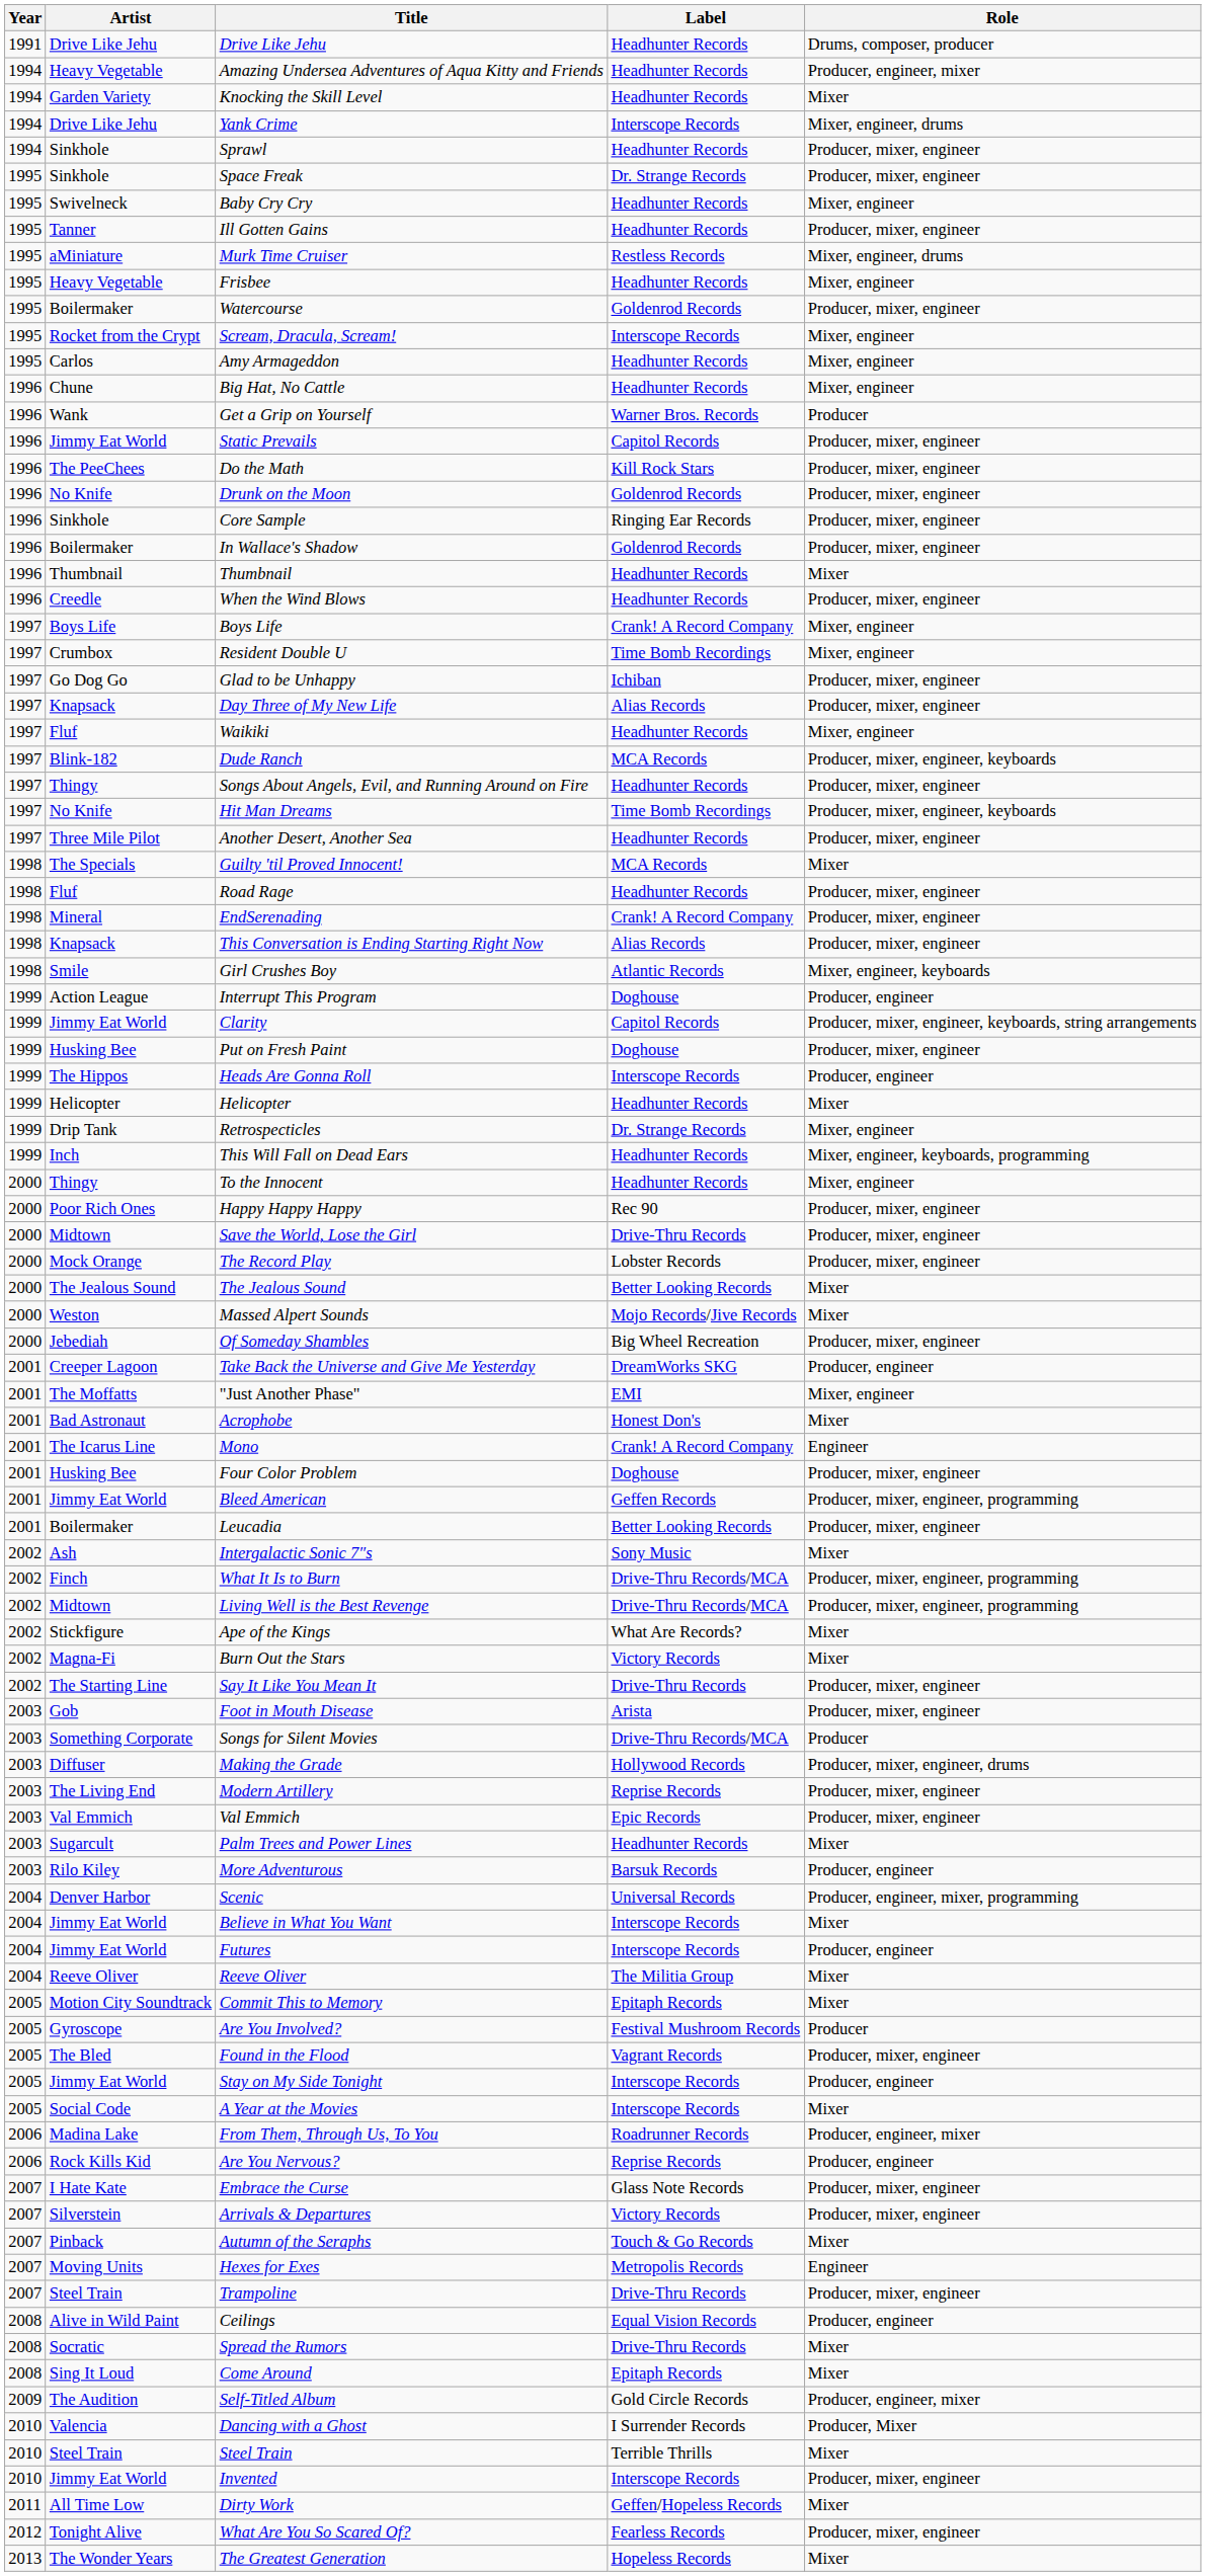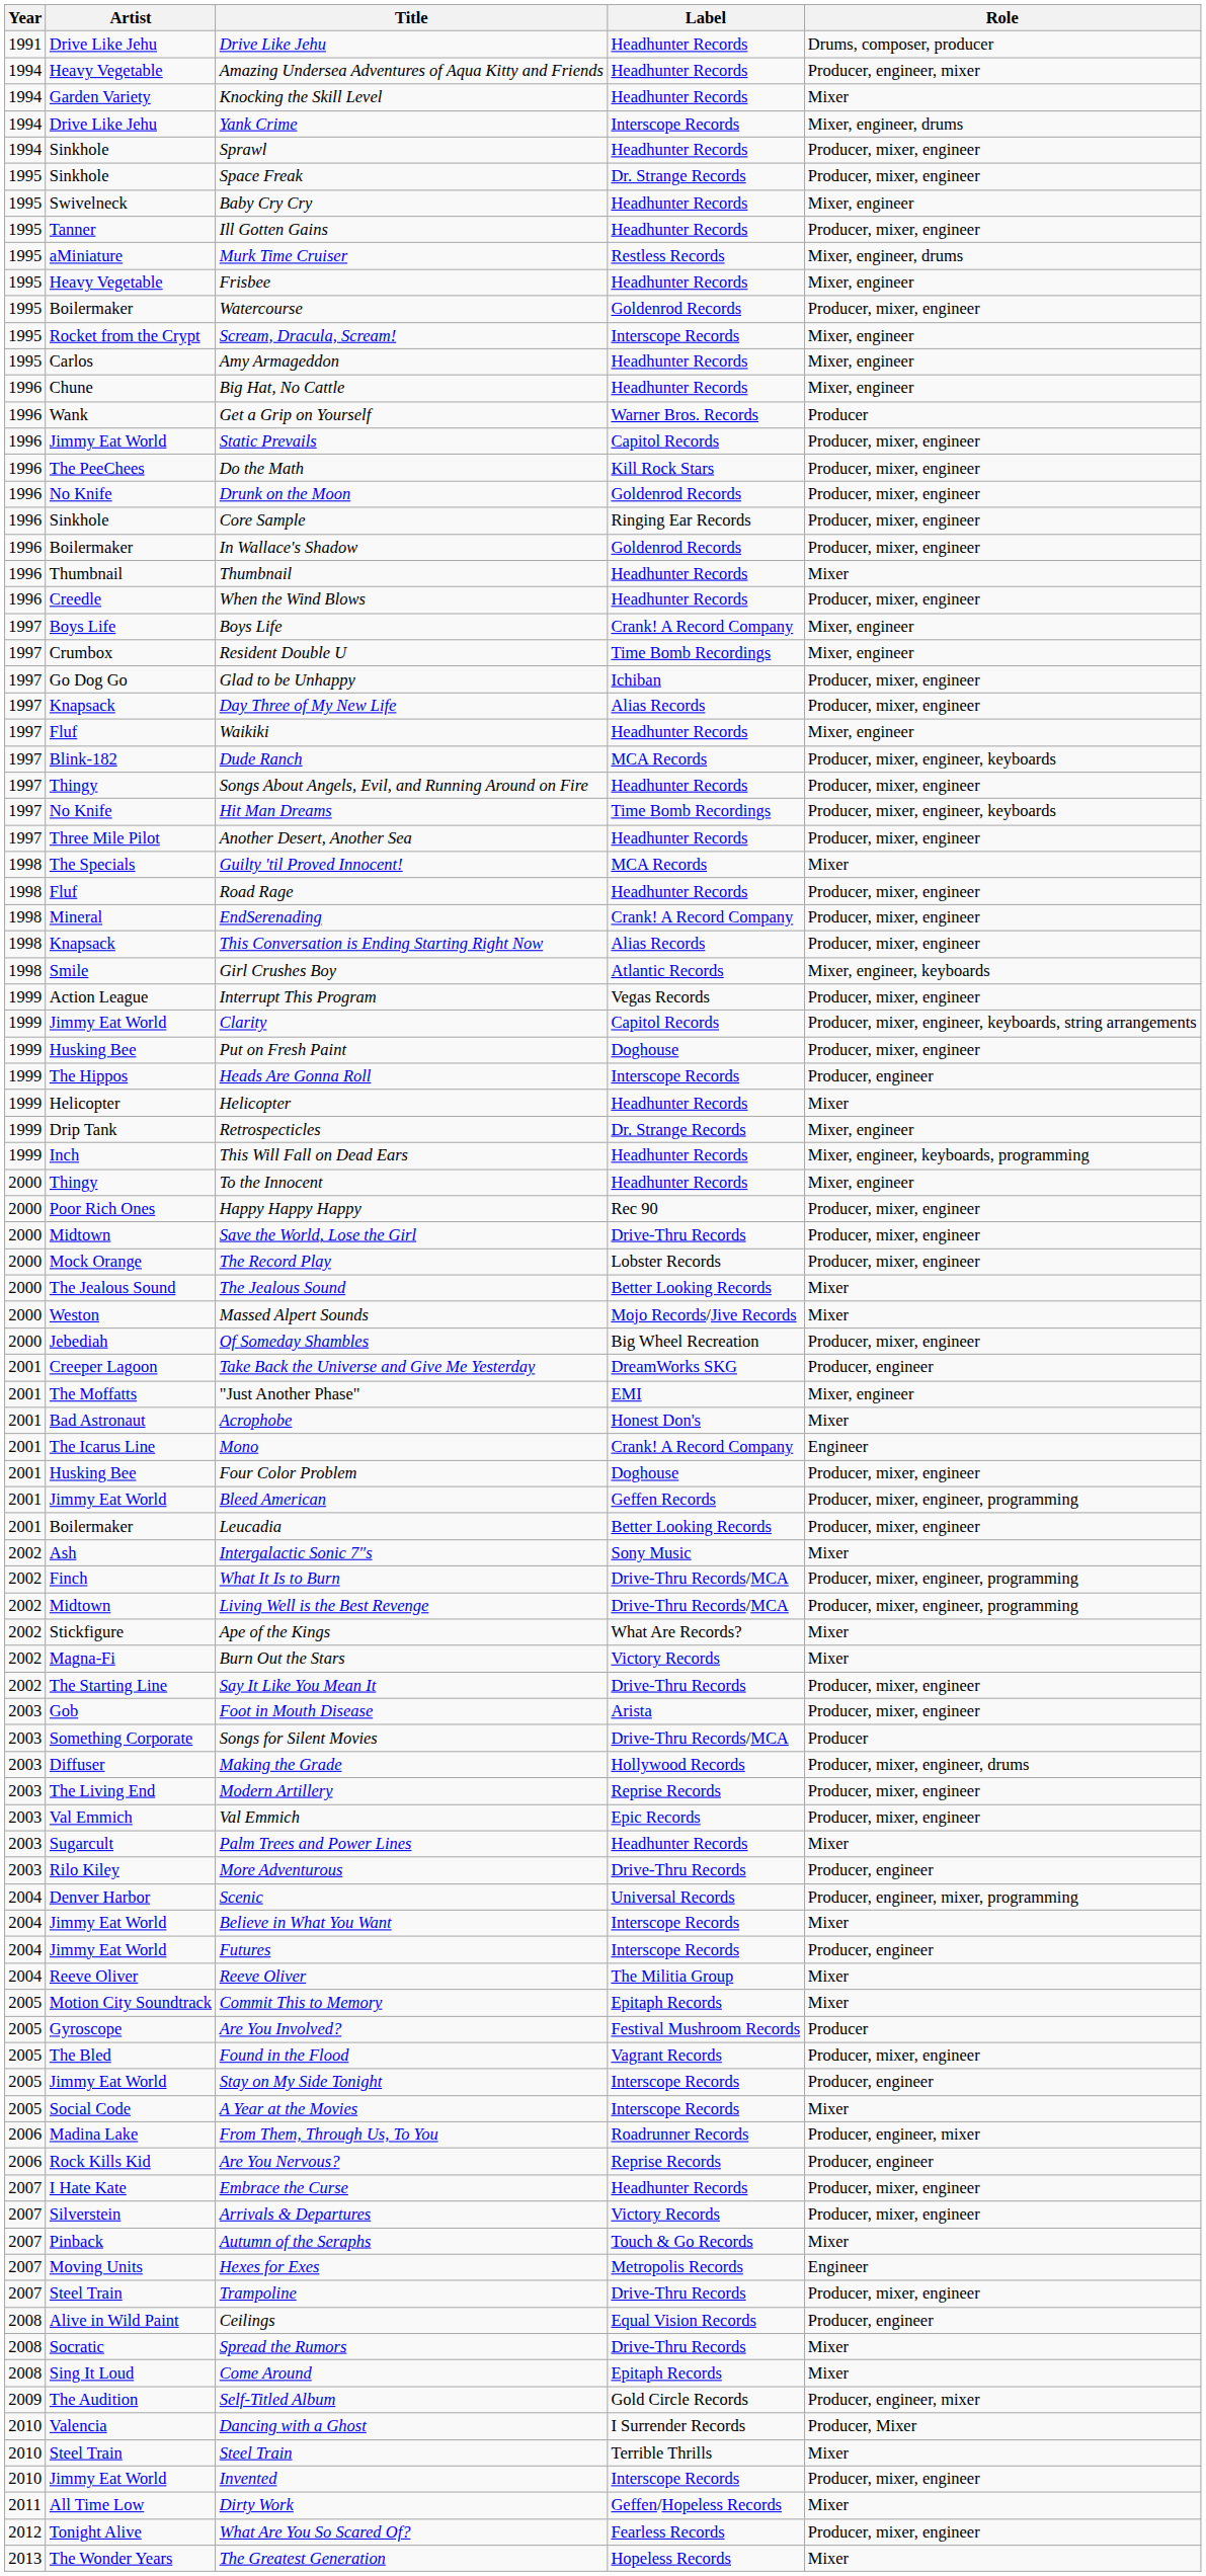Interrupt This Program | Label: Doghouse -> Vegas Records
Interrupt This Program | Role: Producer, engineer -> Producer, mixer, engineer
More Adventurous | Label: Barsuk Records -> Drive-Thru Records
Embrace the Curse | Label: Glass Note Records -> Headhunter Records
